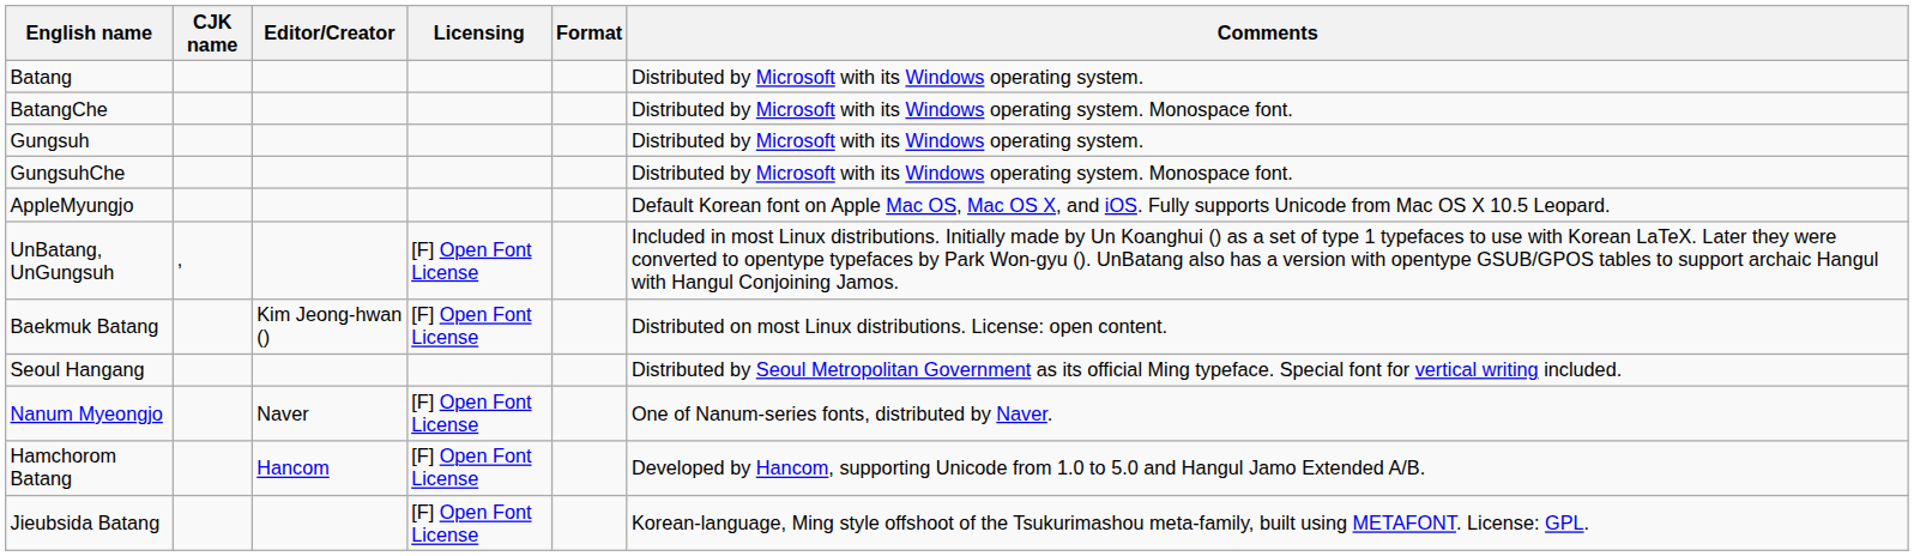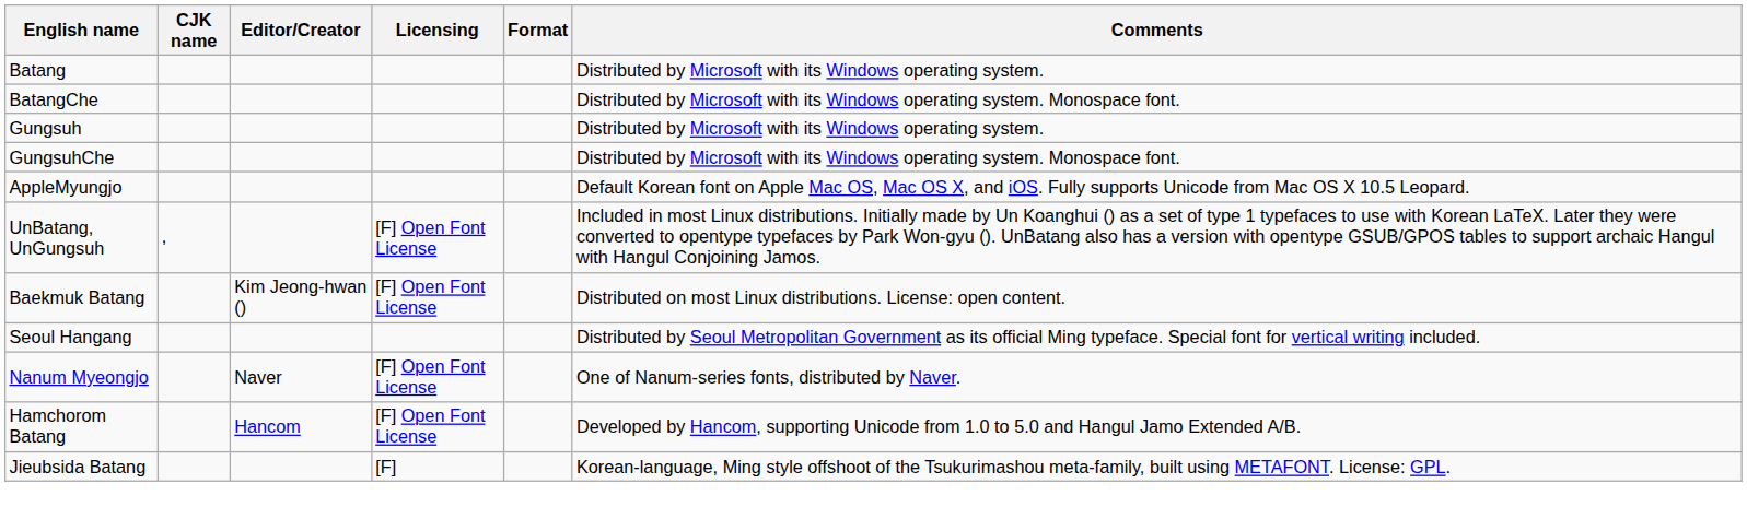Jieubsida Batang | Licensing: [F] Open Font License -> [F]
